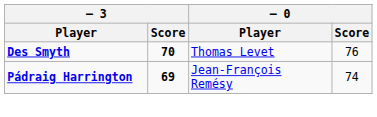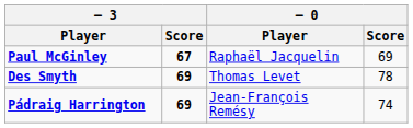+ row: Paul McGinley | 67 | Raphaël Jacquelin | 69
Des Smyth | – 3 / Score: 70 -> 69
Des Smyth | – 0 / Score: 76 -> 78
